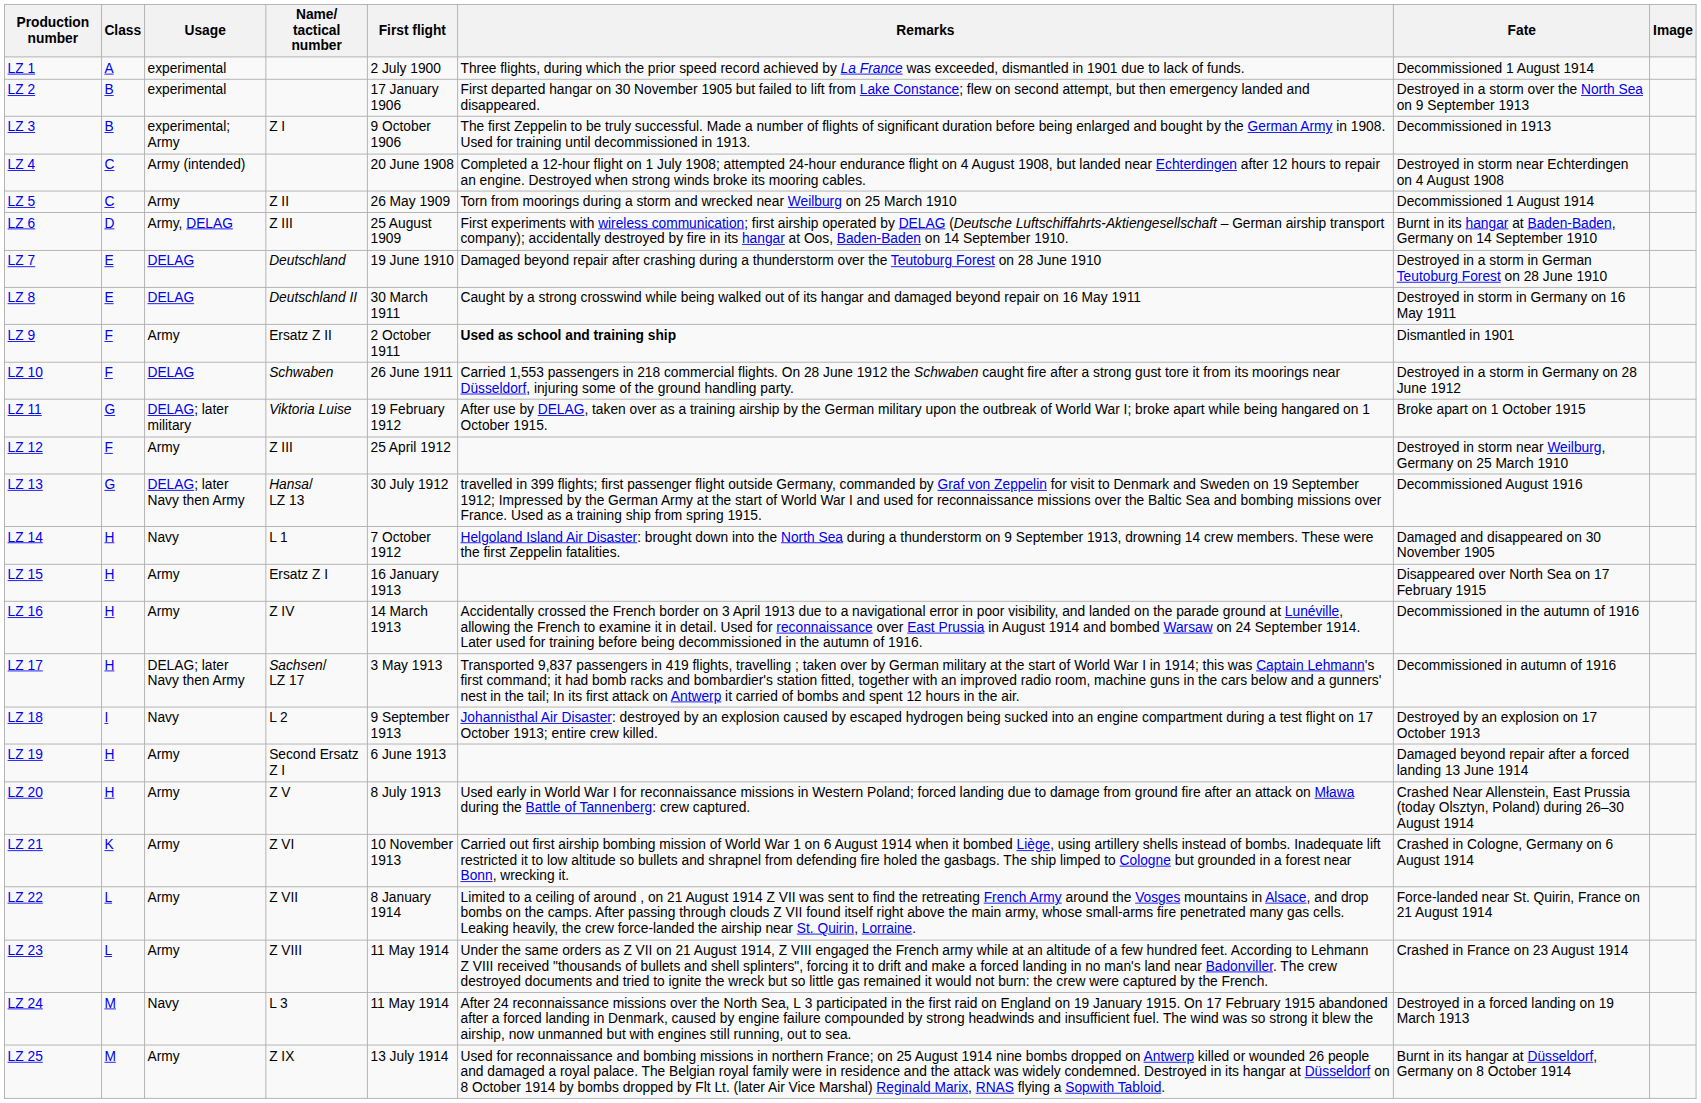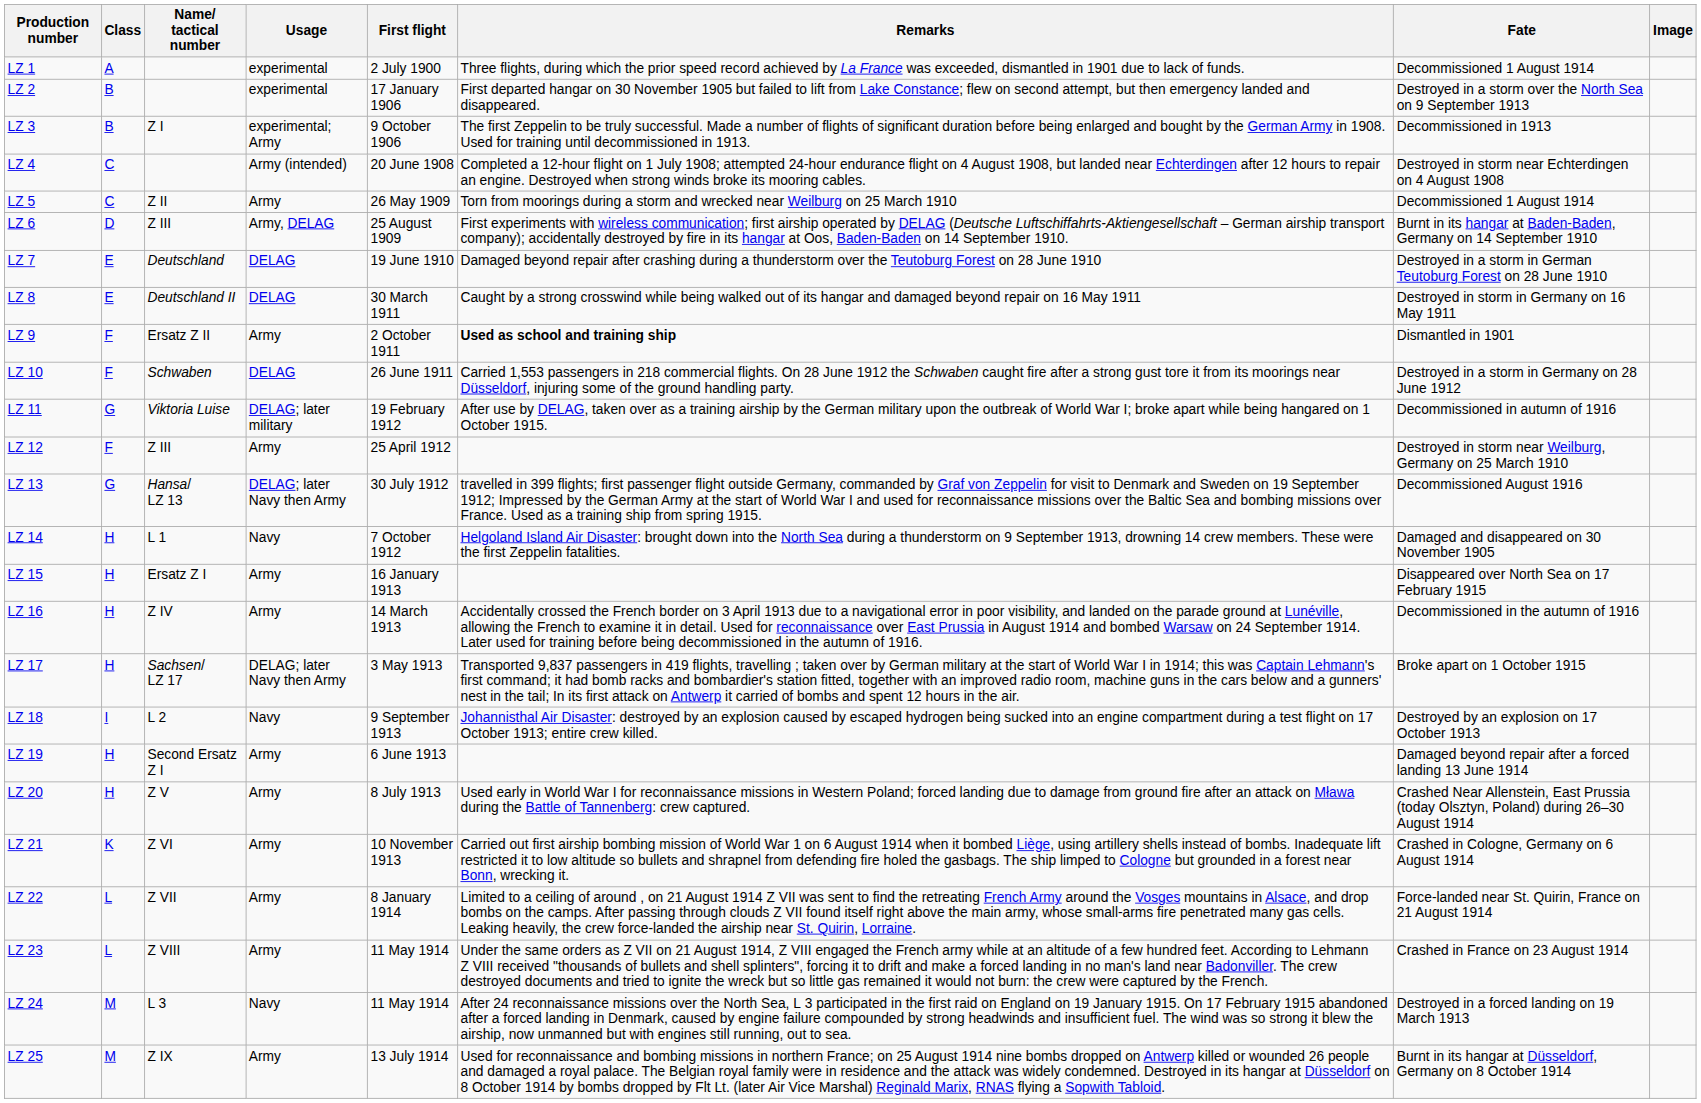columns swapped: Name/ tactical number <-> Usage
LZ 11 | Fate: Broke apart on 1 October 1915 -> Decommissioned in autumn of 1916
LZ 17 | Fate: Decommissioned in autumn of 1916 -> Broke apart on 1 October 1915
